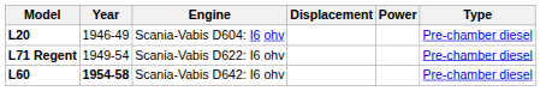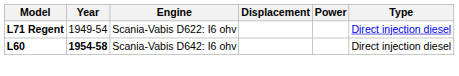- row: L20 | 1946-49 | Scania-Vabis D604: I6 ohv | Pre-chamber diesel
Scania-Vabis D622: I6 ohv | Type: Pre-chamber diesel -> Direct injection diesel
Scania-Vabis D642: I6 ohv | Type: Pre-chamber diesel -> Direct injection diesel
